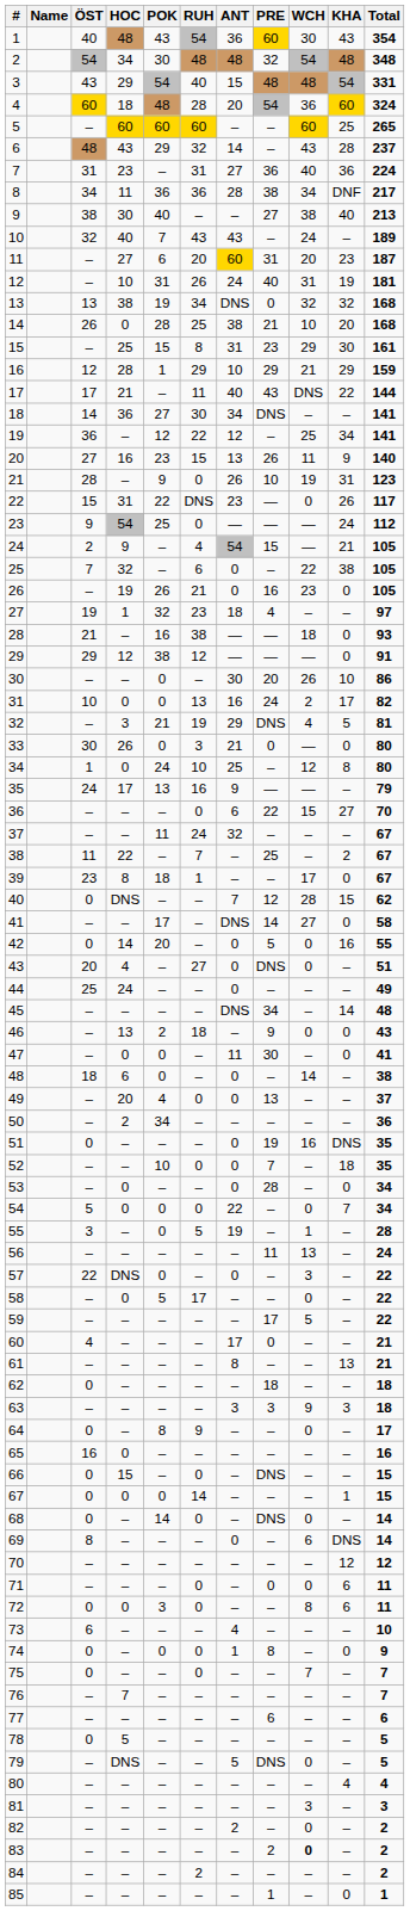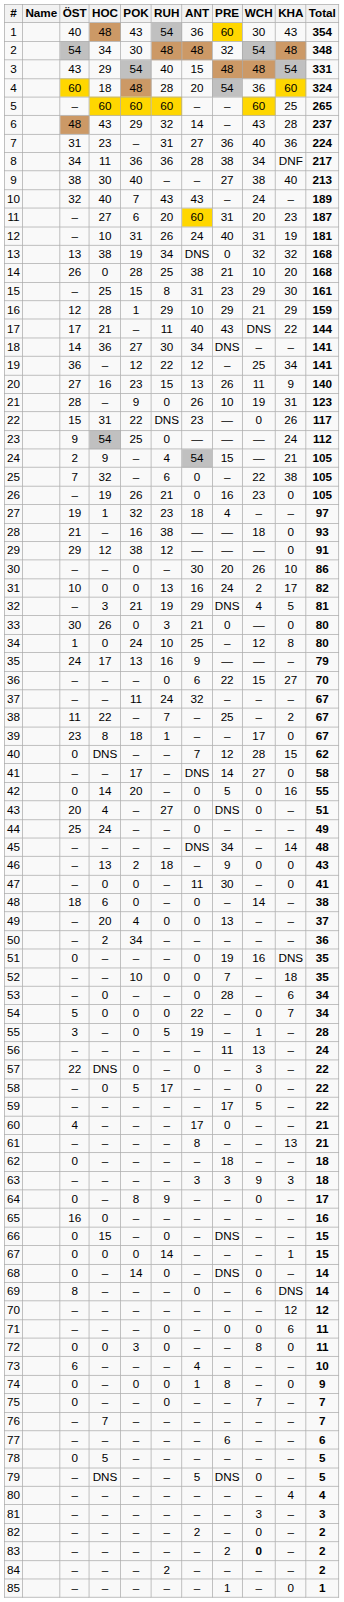53 | KHA: 0 -> 6
72 | KHA: 6 -> 0
